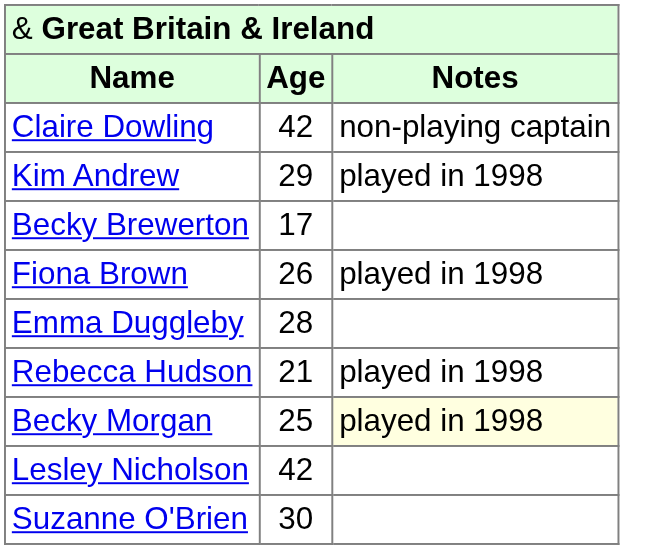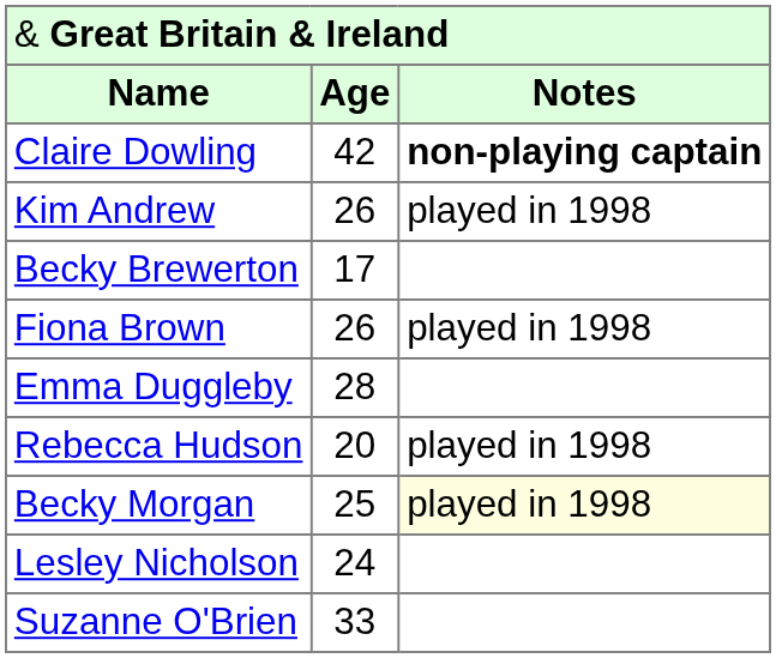Claire Dowling | column 3: normal -> bold
Kim Andrew | column 2: 29 -> 26
Rebecca Hudson | column 2: 21 -> 20
Lesley Nicholson | column 2: 42 -> 24
Suzanne O'Brien | column 2: 30 -> 33
